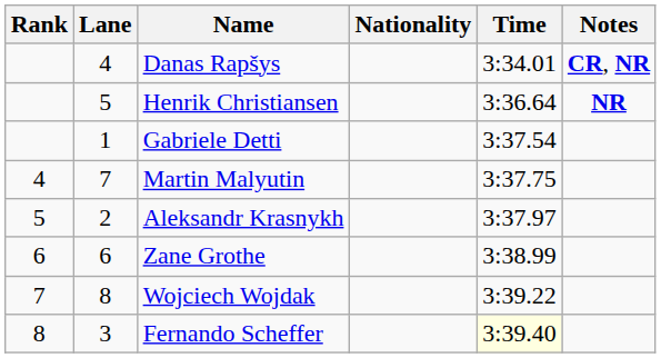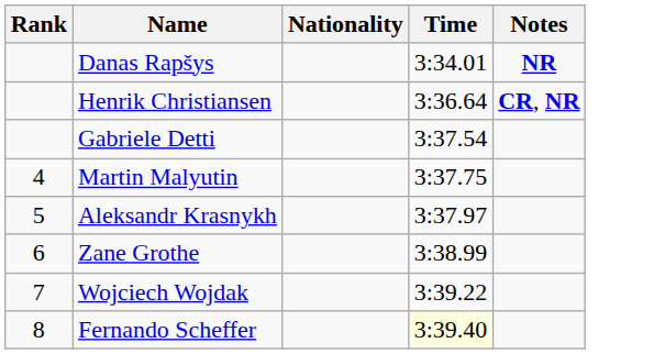- column: Lane | 4 | 5 | 1 | 7 | 2 | 6 | 8 | 3
Danas Rapšys | Notes: CR, NR -> NR
Henrik Christiansen | Notes: NR -> CR, NR
